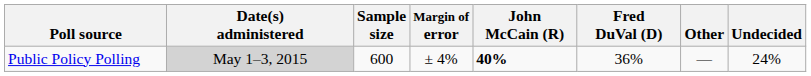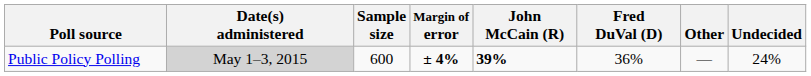Public Policy Polling | Margin of error: normal -> bold
Public Policy Polling | John McCain (R): 40% -> 39%
